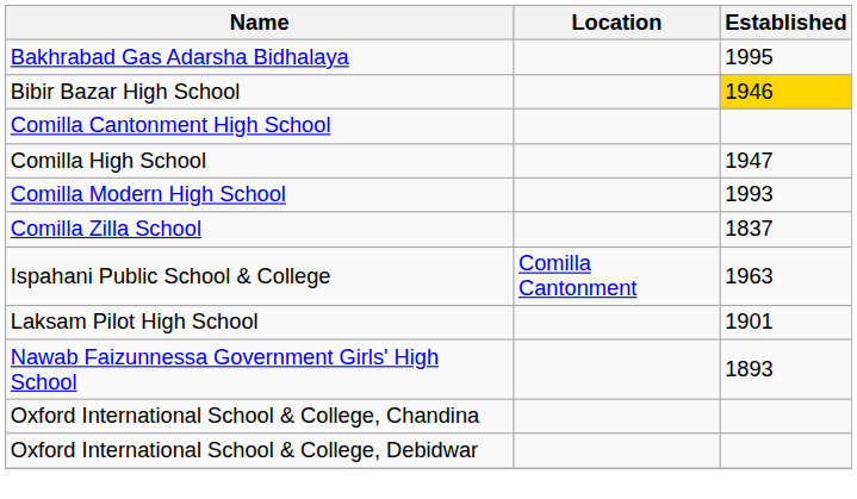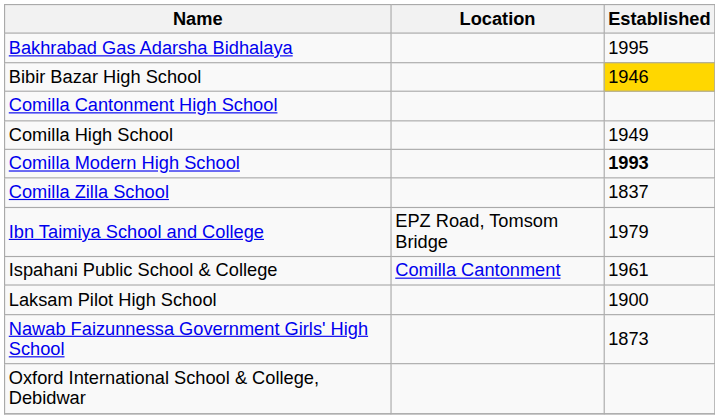Comilla High School | Established: 1947 -> 1949
Comilla Modern High School | Established: normal -> bold
+ row: Ibn Taimiya School and College | EPZ Road, Tomsom Bridge | 1979
Ispahani Public School & College | Established: 1963 -> 1961
Laksam Pilot High School | Established: 1901 -> 1900
Nawab Faizunnessa Government Girls' High School | Established: 1893 -> 1873
- row: Oxford International School & College, Chandina
